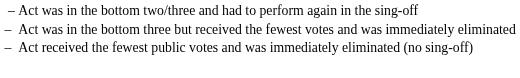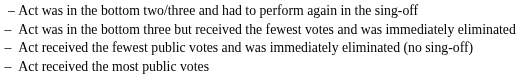+ row: – | Act received the most public votes
